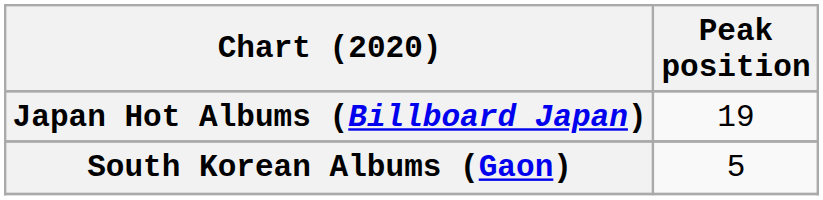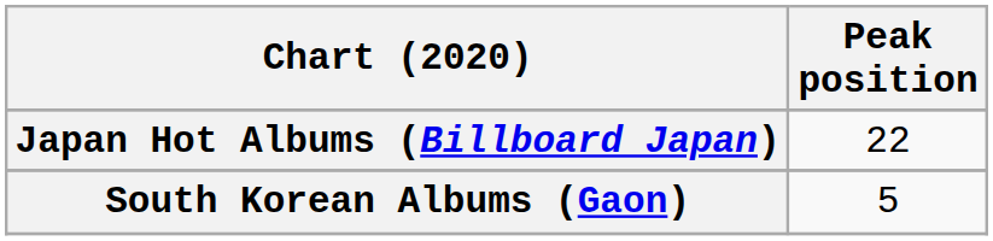Japan Hot Albums (Billboard Japan) | Peak position: 19 -> 22
